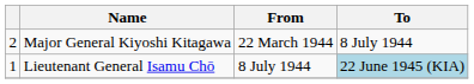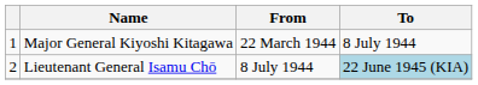Major General Kiyoshi Kitagawa | column 1: 2 -> 1
Lieutenant General Isamu Chō | column 1: 1 -> 2
